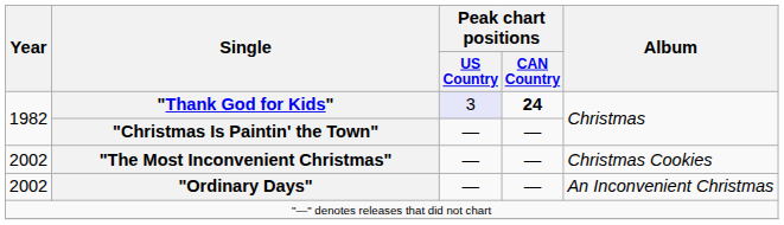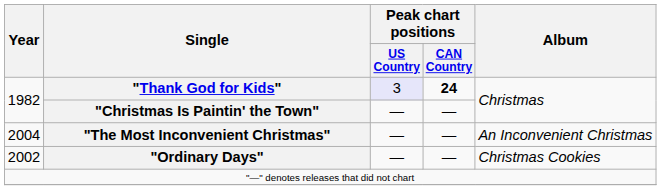"The Most Inconvenient Christmas" | Year: 2002 -> 2004
"The Most Inconvenient Christmas" | Album: Christmas Cookies -> An Inconvenient Christmas
"Ordinary Days" | Album: An Inconvenient Christmas -> Christmas Cookies
